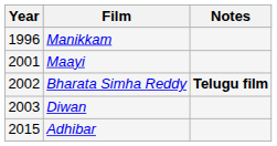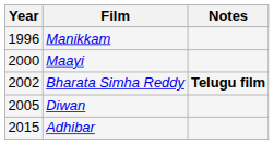Maayi | Year: 2001 -> 2000
Diwan | Year: 2003 -> 2005
